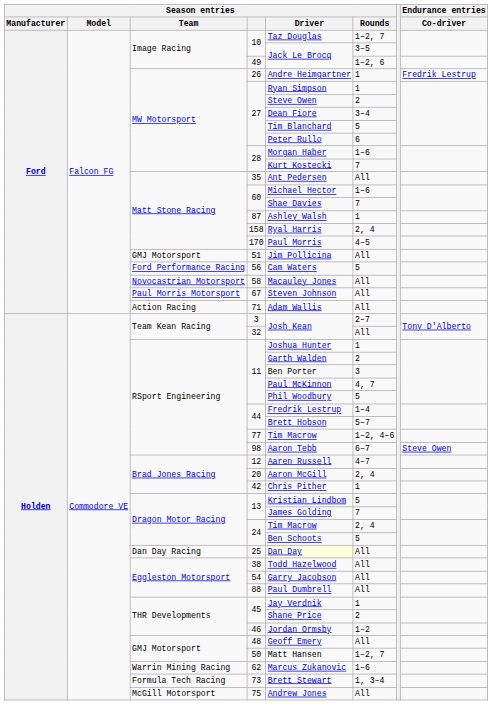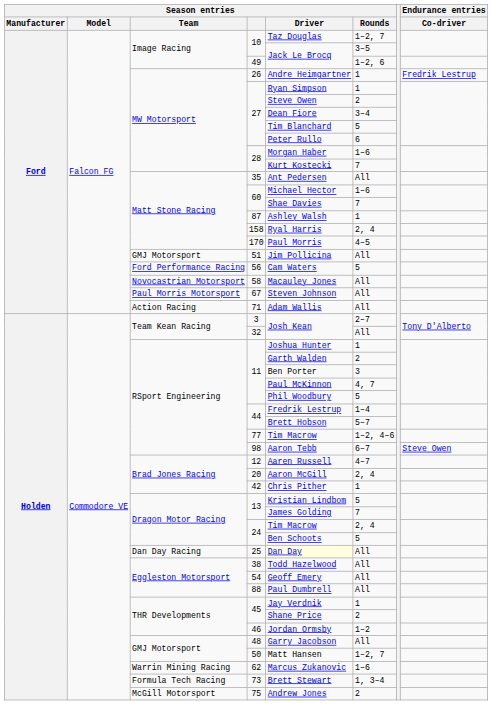54 | Season entries / Driver: Garry Jacobson -> Geoff Emery
48 | Season entries / Driver: Geoff Emery -> Garry Jacobson
75 | Season entries / Rounds: All -> 2
